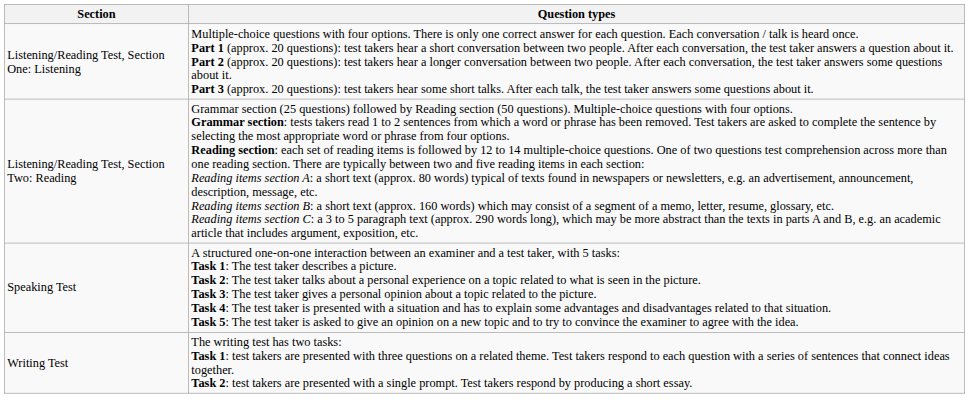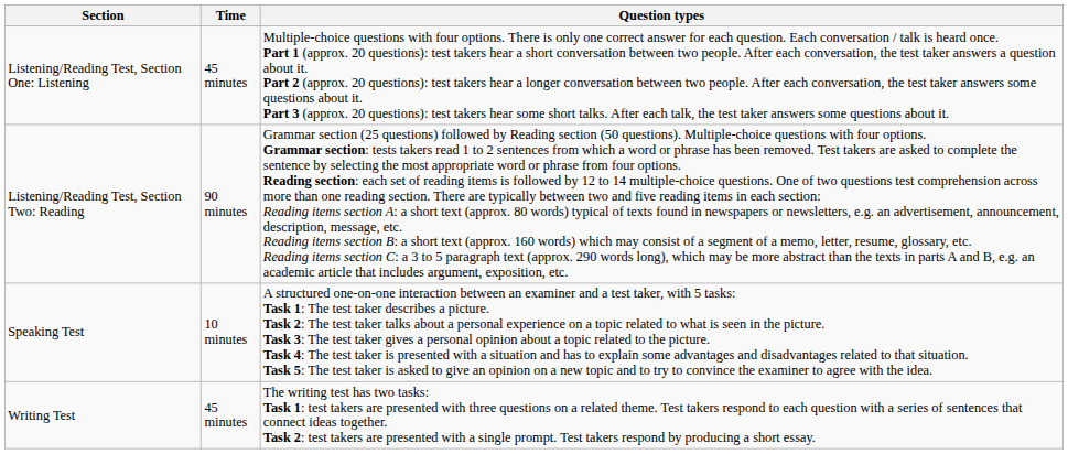+ column: Time | 45 minutes | 90 minutes | 10 minutes | 45 minutes
